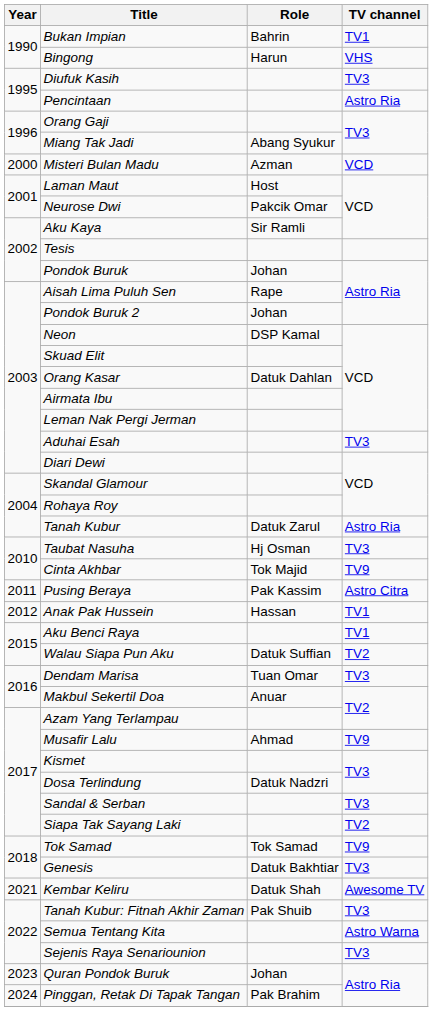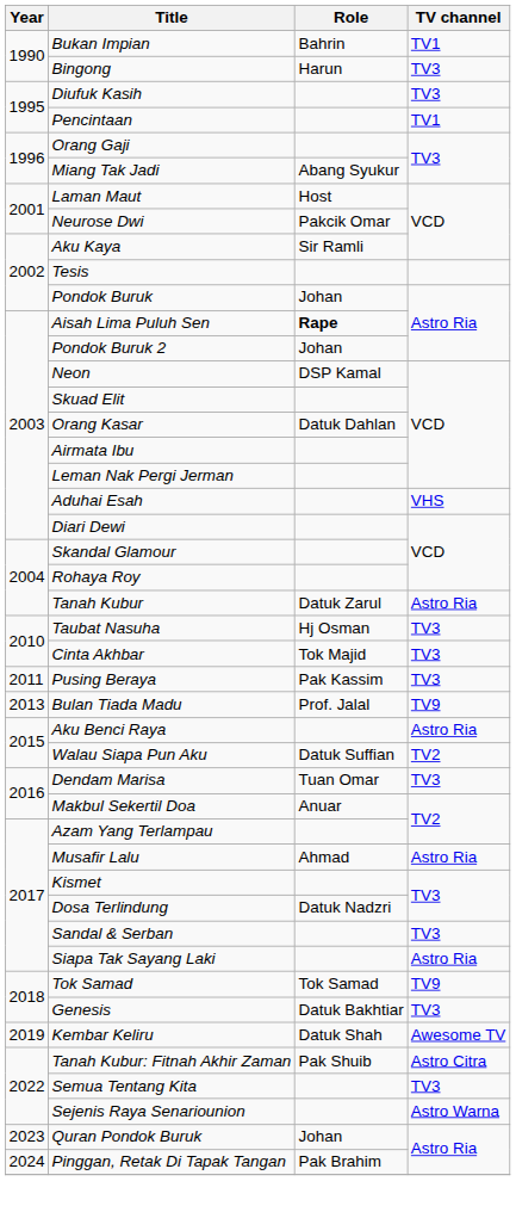Bingong | TV channel: VHS -> TV3
Pencintaan | TV channel: Astro Ria -> TV1
- row: 2000 | Misteri Bulan Madu | Azman | VCD
Aisah Lima Puluh Sen | Role: normal -> bold
Aduhai Esah | TV channel: TV3 -> VHS
Cinta Akhbar | TV channel: TV9 -> TV3
Pusing Beraya | TV channel: Astro Citra -> TV3
- row: 2012 | Anak Pak Hussein | Hassan | TV1
+ row: 2013 | Bulan Tiada Madu | Prof. Jalal | TV9
Aku Benci Raya | TV channel: TV1 -> Astro Ria
Musafir Lalu | TV channel: TV9 -> Astro Ria
Siapa Tak Sayang Laki | TV channel: TV2 -> Astro Ria
Kembar Keliru | Year: 2021 -> 2019
Tanah Kubur: Fitnah Akhir Zaman | TV channel: TV3 -> Astro Citra
Semua Tentang Kita | TV channel: Astro Warna -> TV3
Sejenis Raya Senariounion | TV channel: TV3 -> Astro Warna
